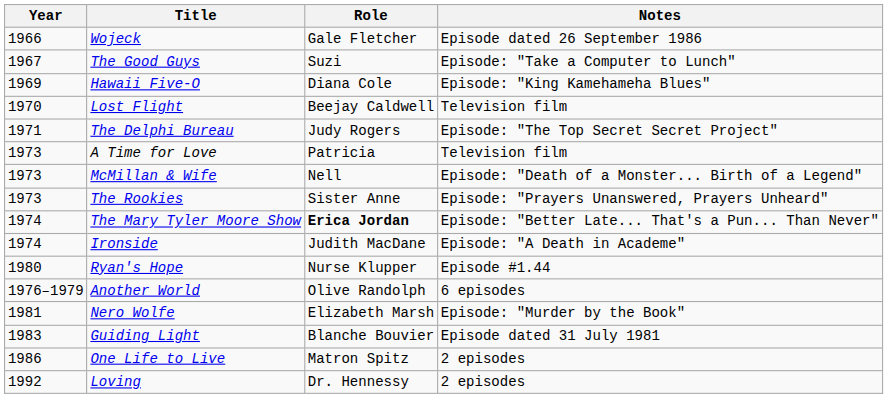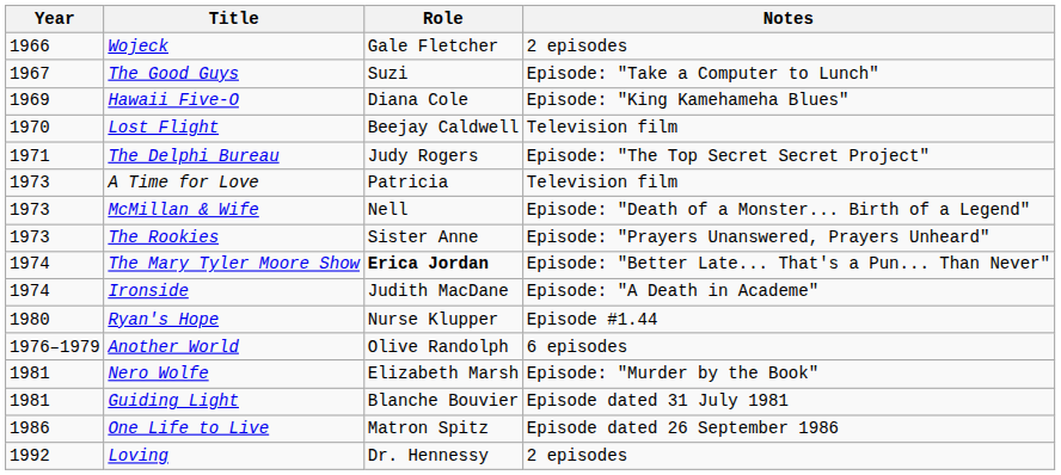Wojeck | Notes: Episode dated 26 September 1986 -> 2 episodes
Guiding Light | Year: 1983 -> 1981
One Life to Live | Notes: 2 episodes -> Episode dated 26 September 1986
